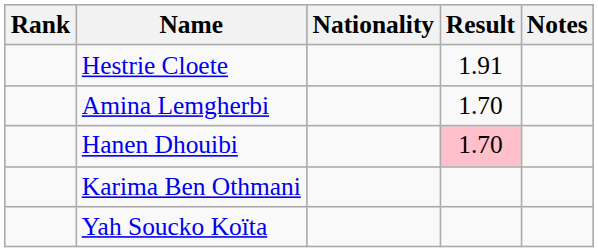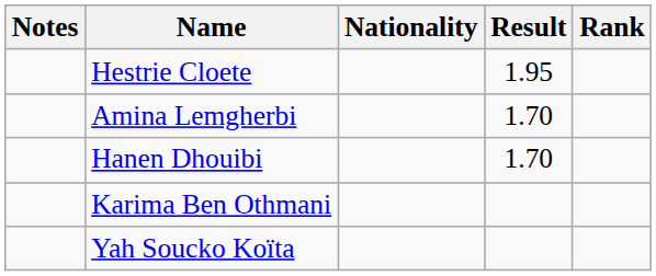columns swapped: Rank <-> Notes
Hestrie Cloete | Result: 1.91 -> 1.95
Hanen Dhouibi | Result: pink background -> no background
